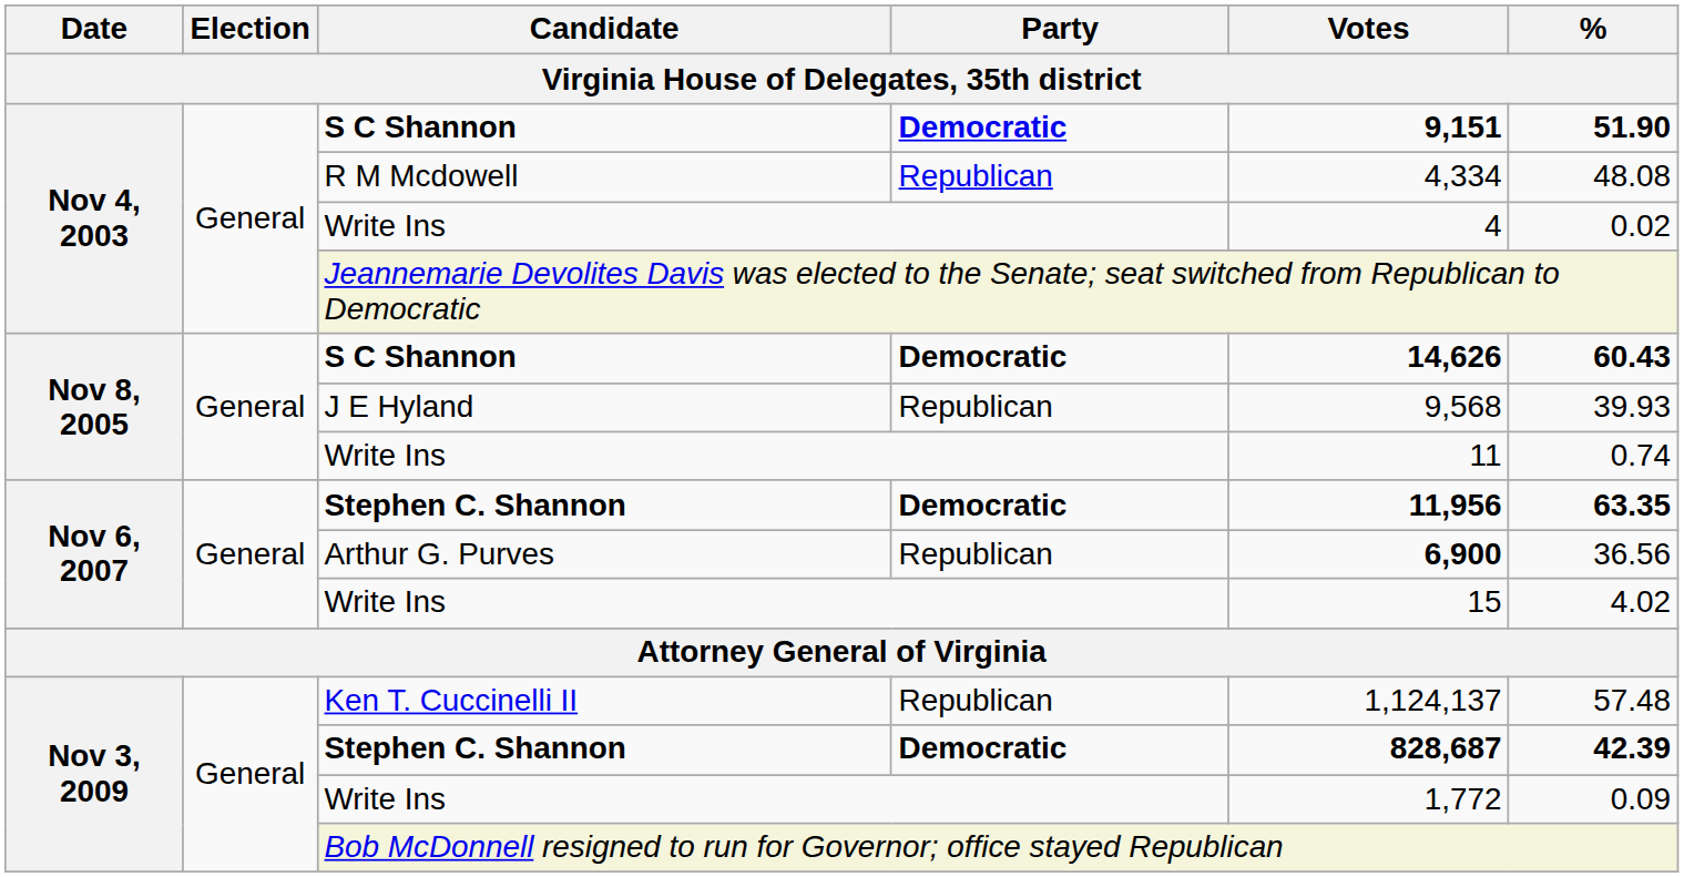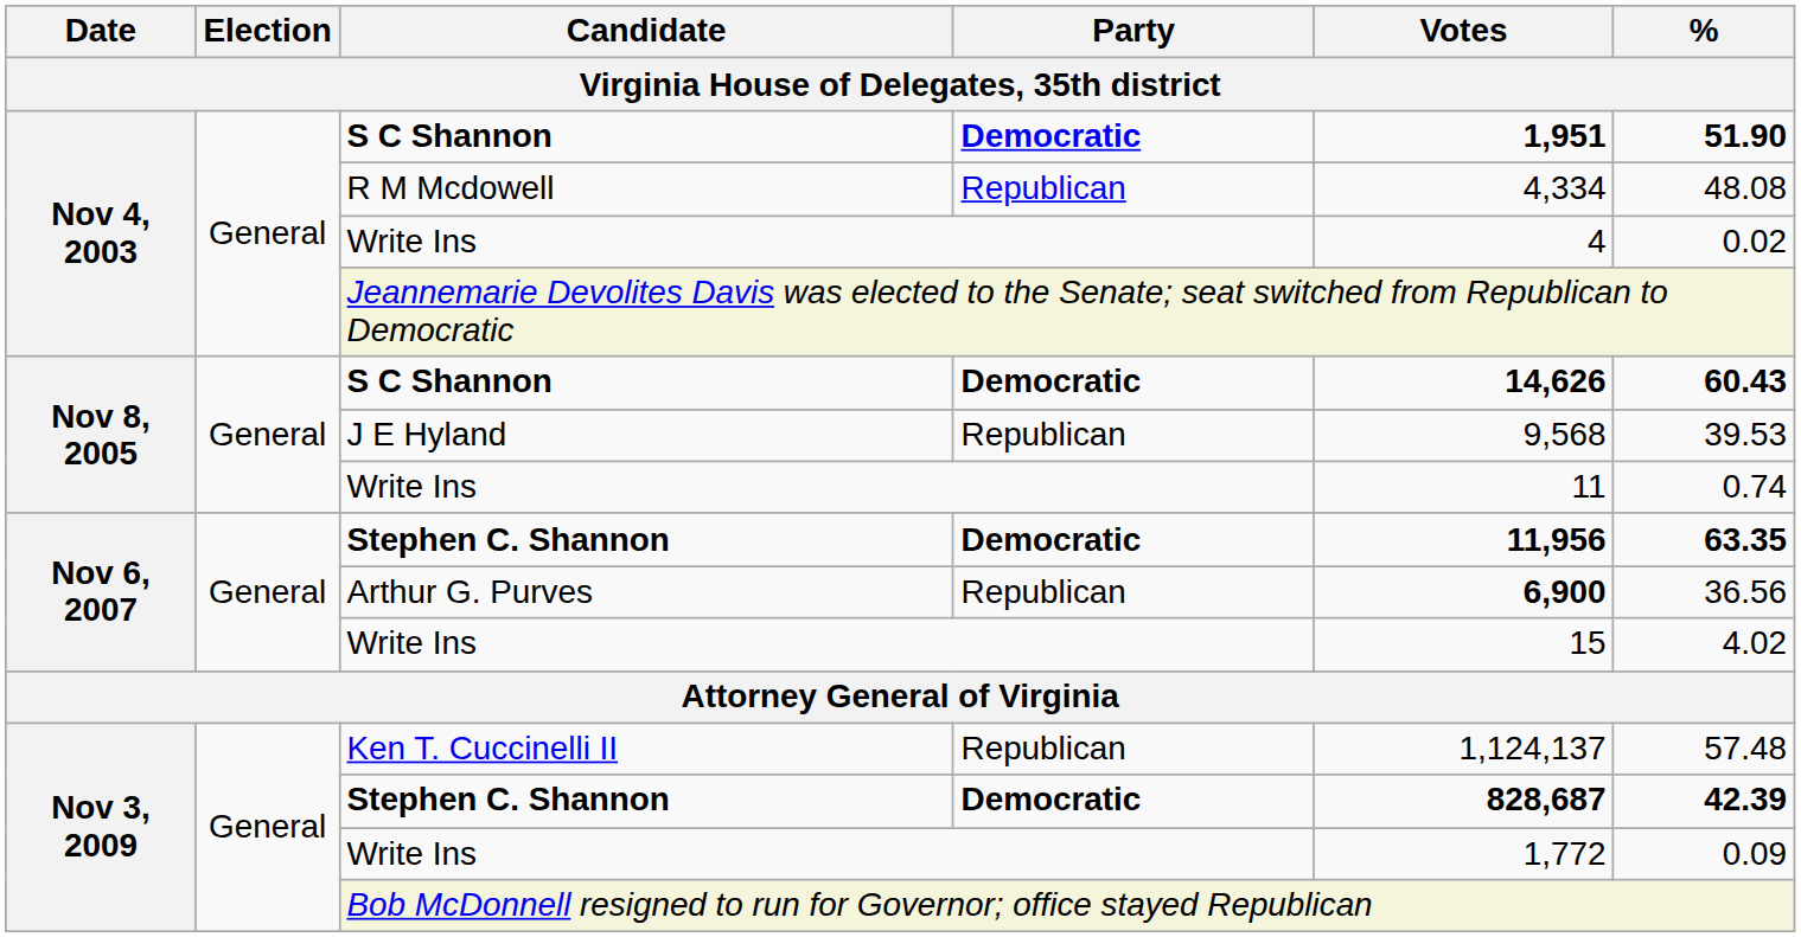Nov 4, 2003 / S C Shannon | Votes: 9,151 -> 1,951
J E Hyland | %: 39.93 -> 39.53
